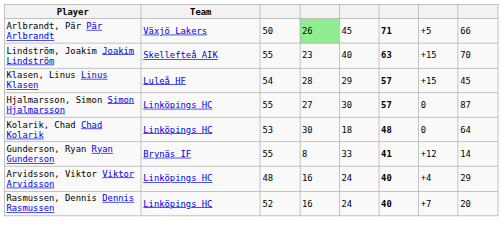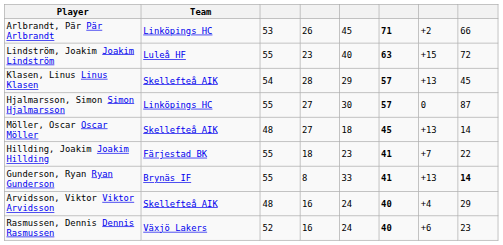Arlbrandt, Pär Pär Arlbrandt | Team: Växjö Lakers -> Linköpings HC
Arlbrandt, Pär Pär Arlbrandt | column 3: 50 -> 53
Arlbrandt, Pär Pär Arlbrandt | column 4: lightgreen background -> no background
Arlbrandt, Pär Pär Arlbrandt | column 7: +5 -> +2
Lindström, Joakim Joakim Lindström | Team: Skellefteå AIK -> Luleå HF
Lindström, Joakim Joakim Lindström | column 8: 70 -> 72
Klasen, Linus Linus Klasen | Team: Luleå HF -> Skellefteå AIK
Klasen, Linus Linus Klasen | column 7: +15 -> +13
- row: Kolarik, Chad Chad Kolarik | Linköpings HC | 53 | 30 | 18 | 48 | 0 | 64
+ row: Möller, Oscar Oscar Möller | Skellefteå AIK | 48 | 27 | 18 | 45 | +13 | 14
+ row: Hillding, Joakim Joakim Hillding | Färjestad BK | 55 | 18 | 23 | 41 | +7 | 22
Gunderson, Ryan Ryan Gunderson | column 7: +12 -> +13
Gunderson, Ryan Ryan Gunderson | column 8: normal -> bold
Arvidsson, Viktor Viktor Arvidsson | Team: Linköpings HC -> Skellefteå AIK
Rasmussen, Dennis Dennis Rasmussen | Team: Linköpings HC -> Växjö Lakers
Rasmussen, Dennis Dennis Rasmussen | column 7: +7 -> +6
Rasmussen, Dennis Dennis Rasmussen | column 8: 20 -> 23
